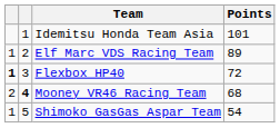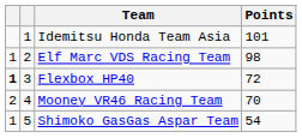Elf Marc VDS Racing Team | Points: 89 -> 98
Mooney VR46 Racing Team | column 2: bold -> normal
Mooney VR46 Racing Team | Points: 68 -> 70
